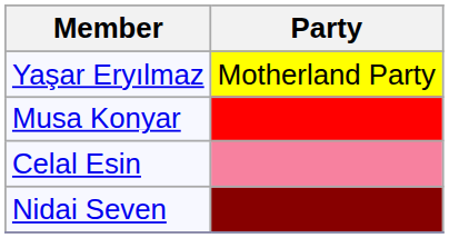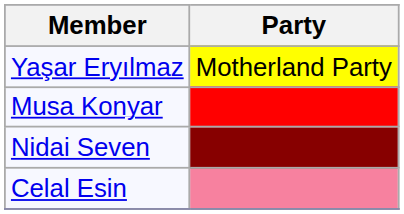rows swapped: Celal Esin <-> Nidai Seven
